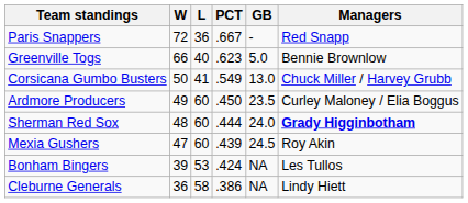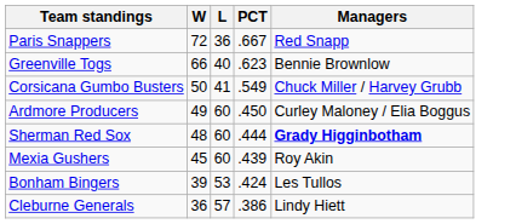- column: GB | - | 5.0 | 13.0 | 23.5 | 24.0 | 24.5 | NA | NA
Mexia Gushers | W: 47 -> 45
Cleburne Generals | L: 58 -> 57
